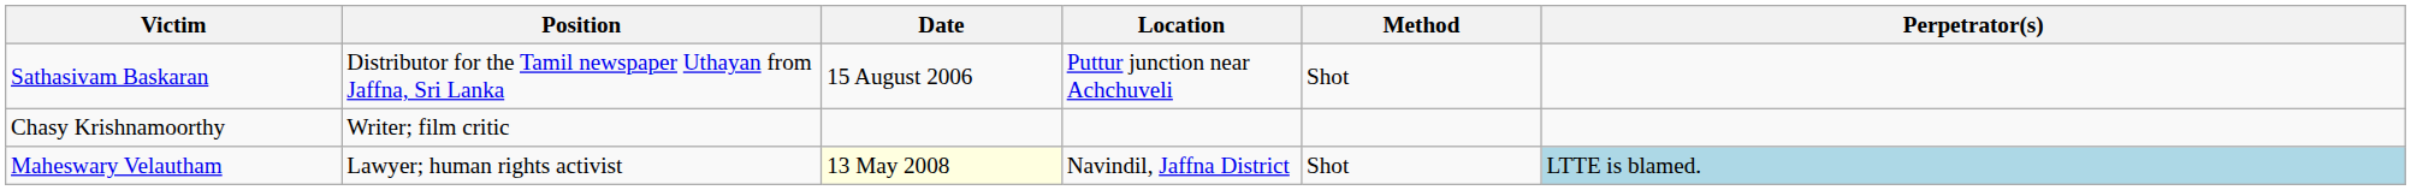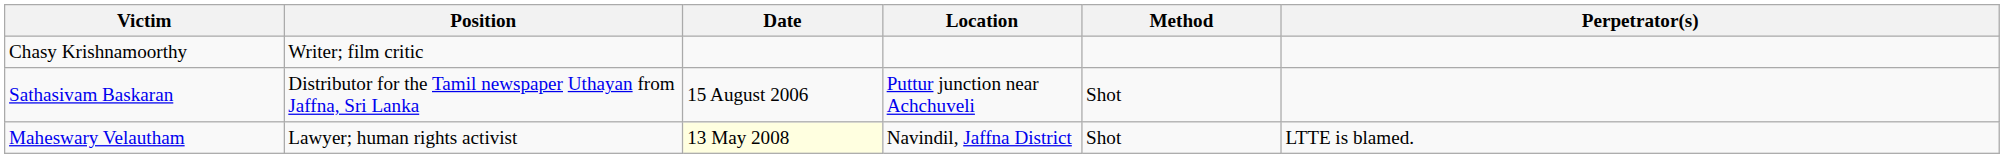rows swapped: Chasy Krishnamoorthy <-> Sathasivam Baskaran
Maheswary Velautham | Perpetrator(s): lightblue background -> no background
